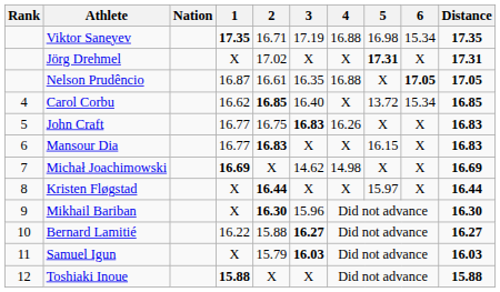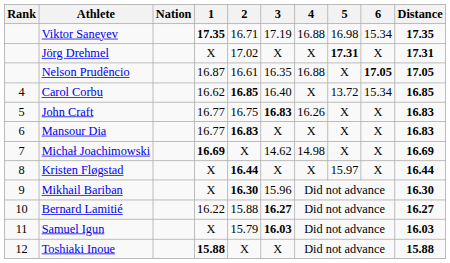Mansour Dia | 5: 16.15 -> X
